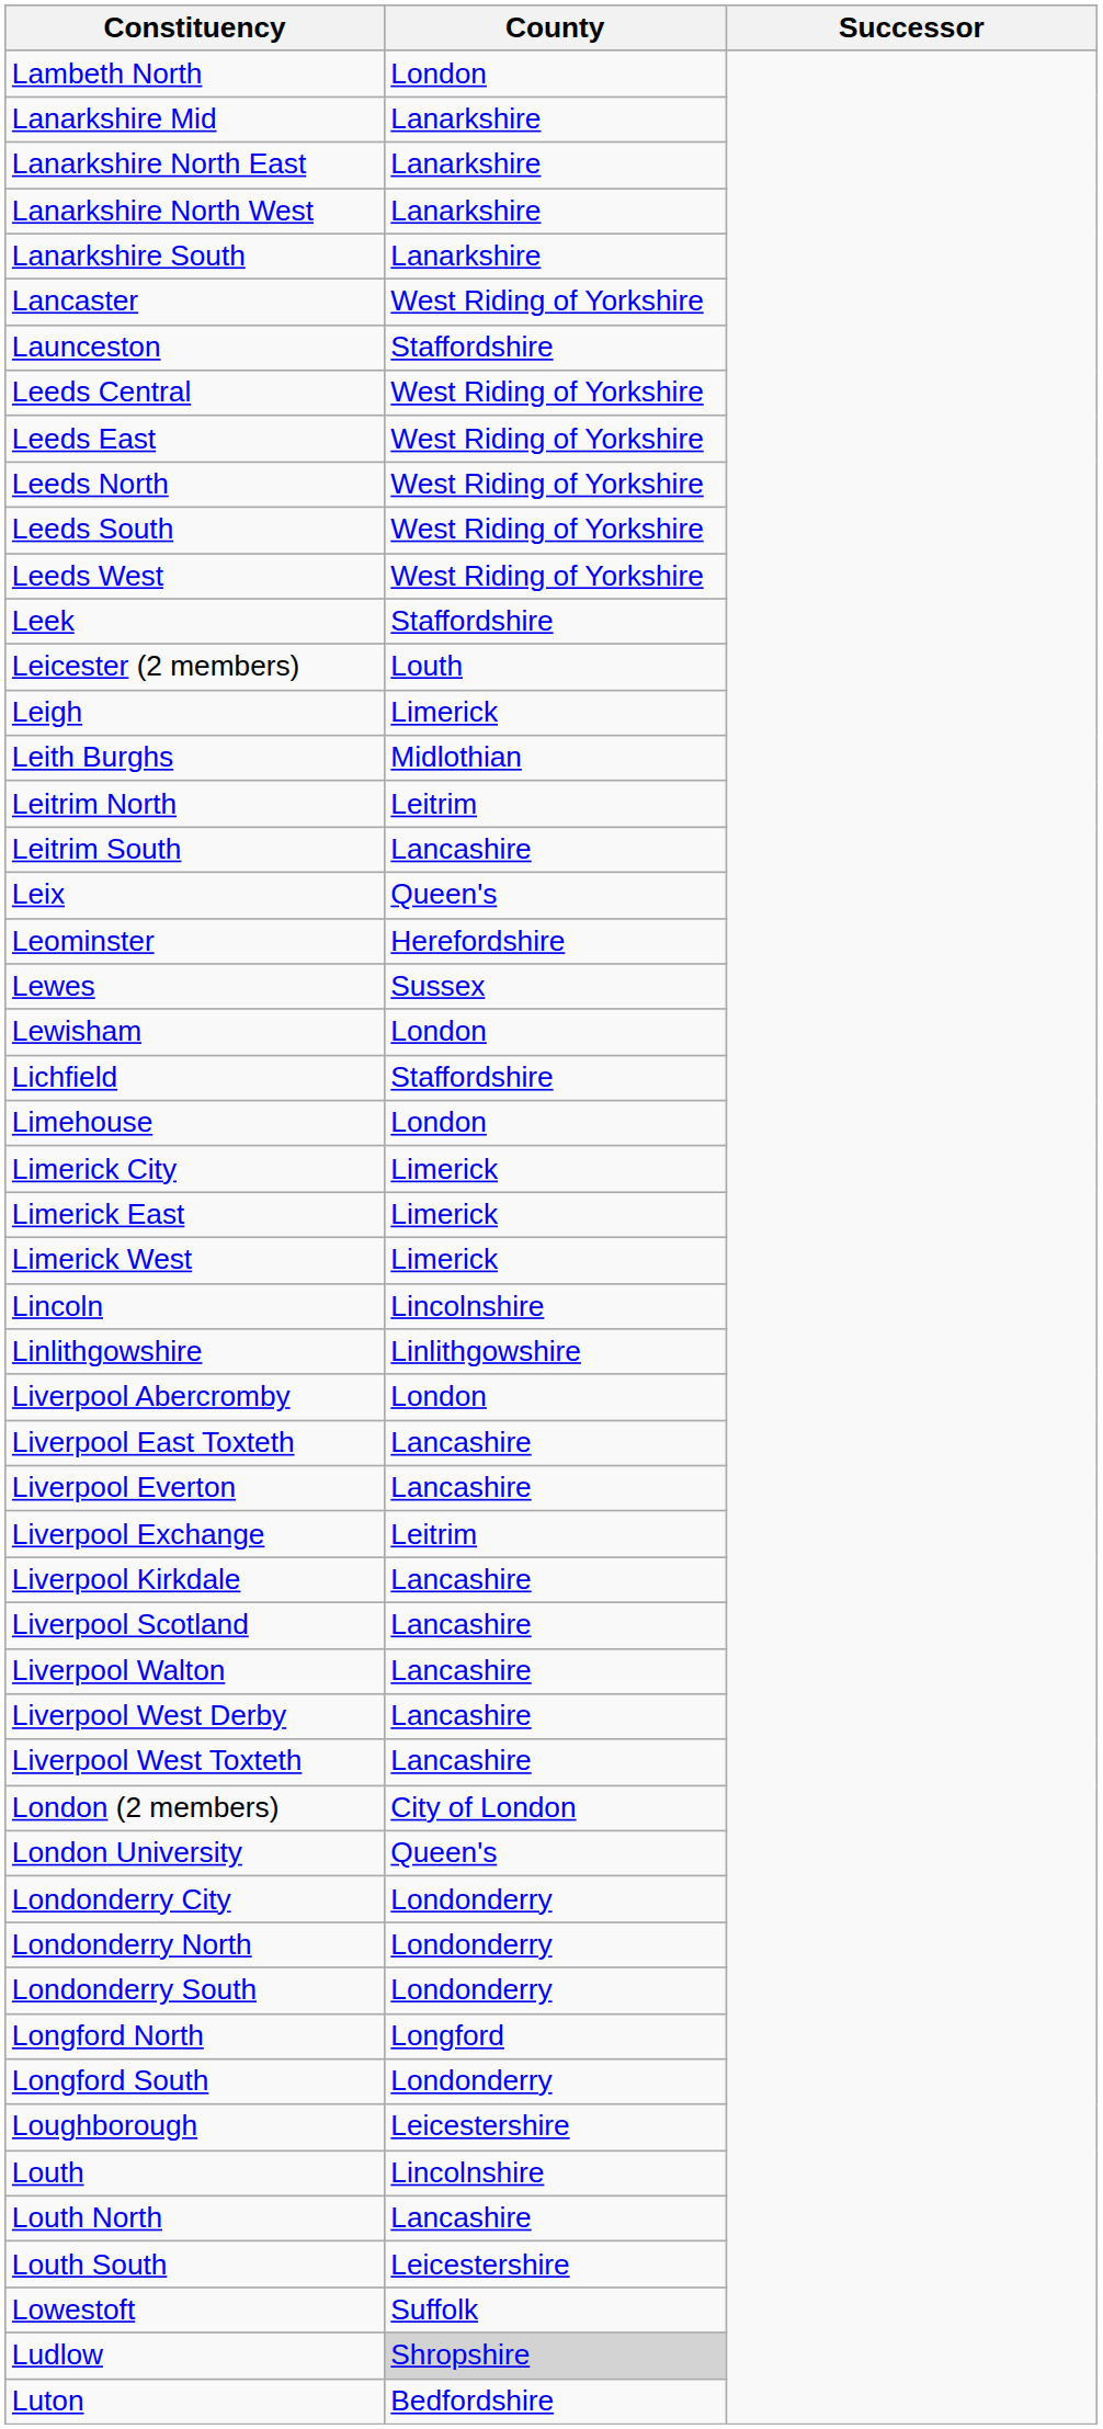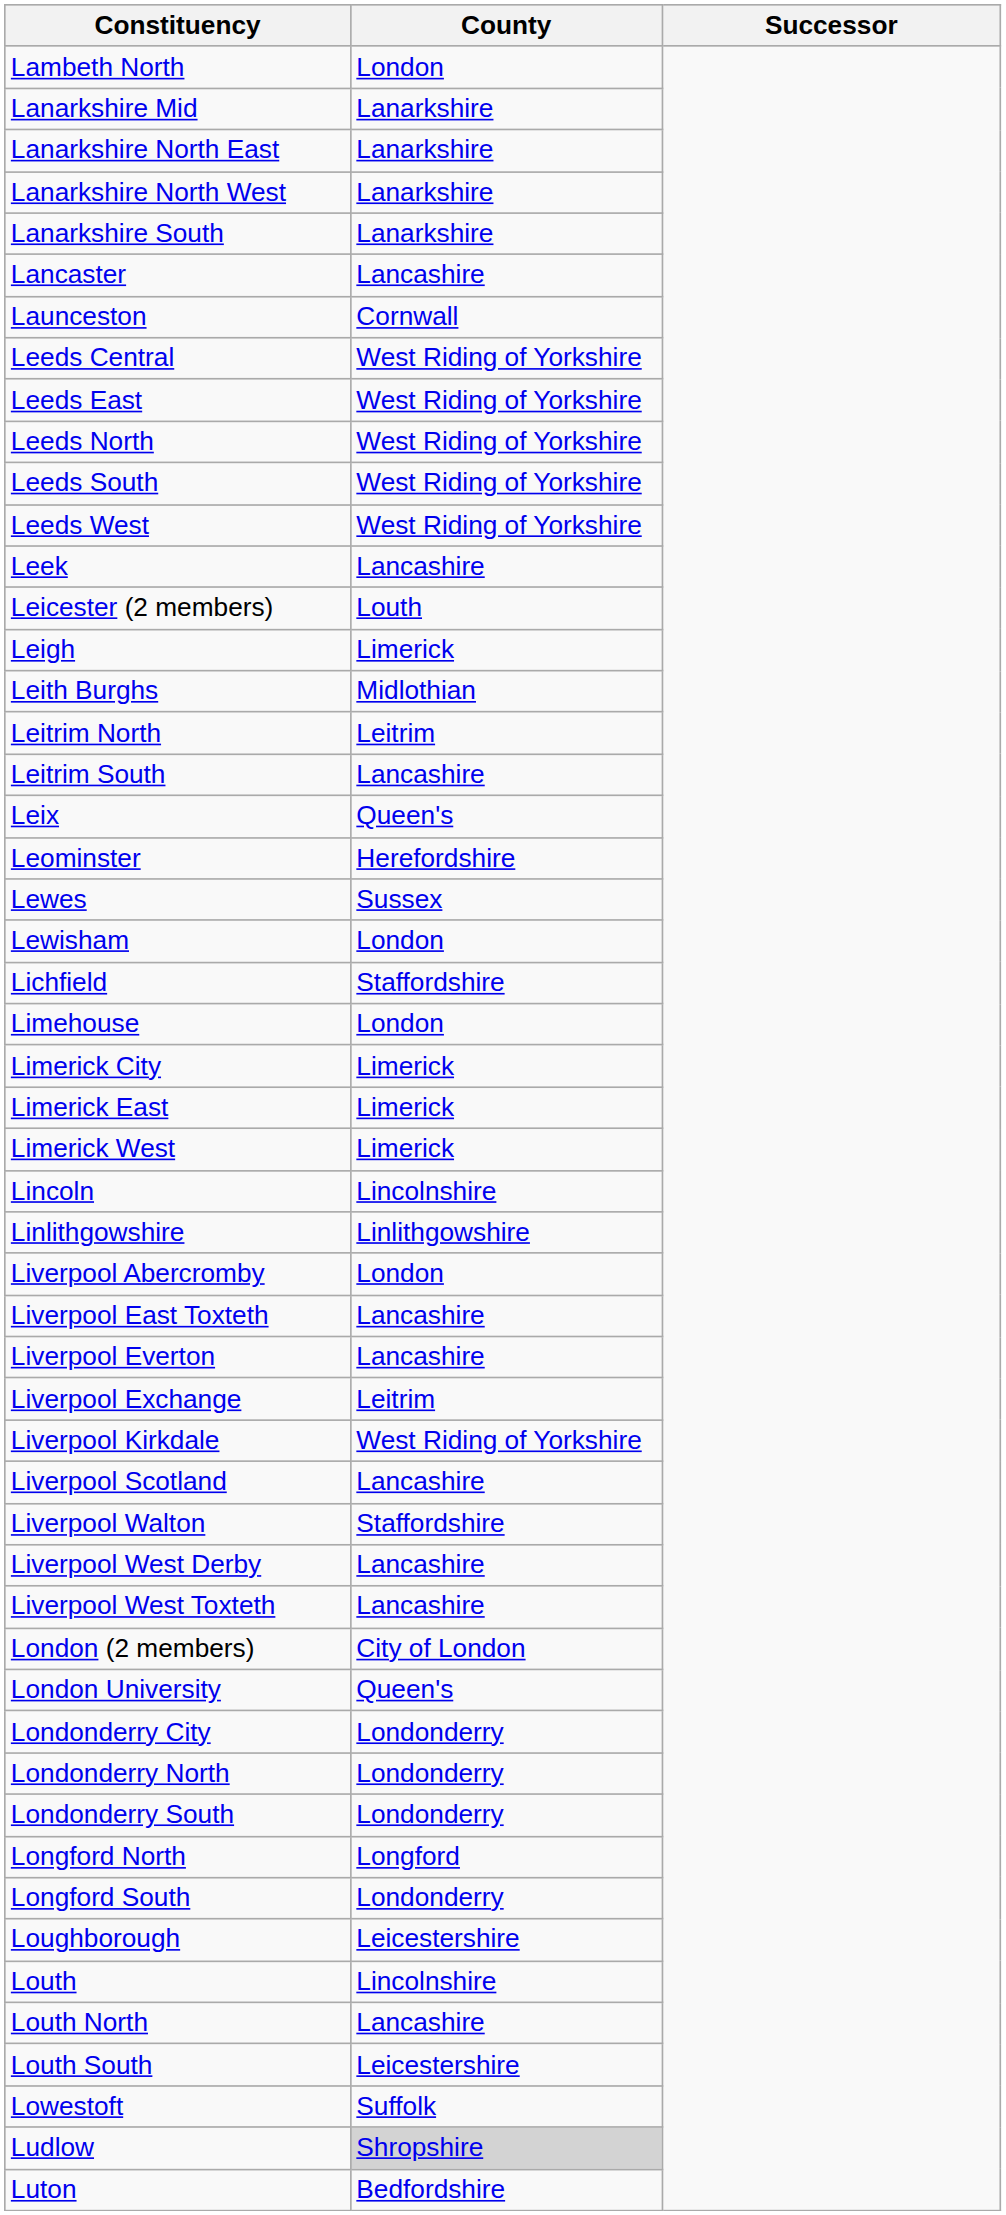Lancaster | County: West Riding of Yorkshire -> Lancashire
Launceston | County: Staffordshire -> Cornwall
Leek | County: Staffordshire -> Lancashire
Liverpool Kirkdale | County: Lancashire -> West Riding of Yorkshire
Liverpool Walton | County: Lancashire -> Staffordshire
